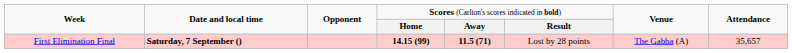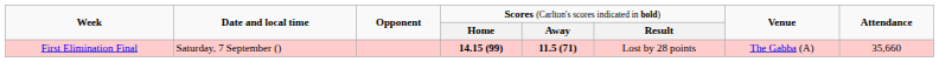First Elimination Final | column 2: bold -> normal
First Elimination Final | column 8: 35,657 -> 35,660
